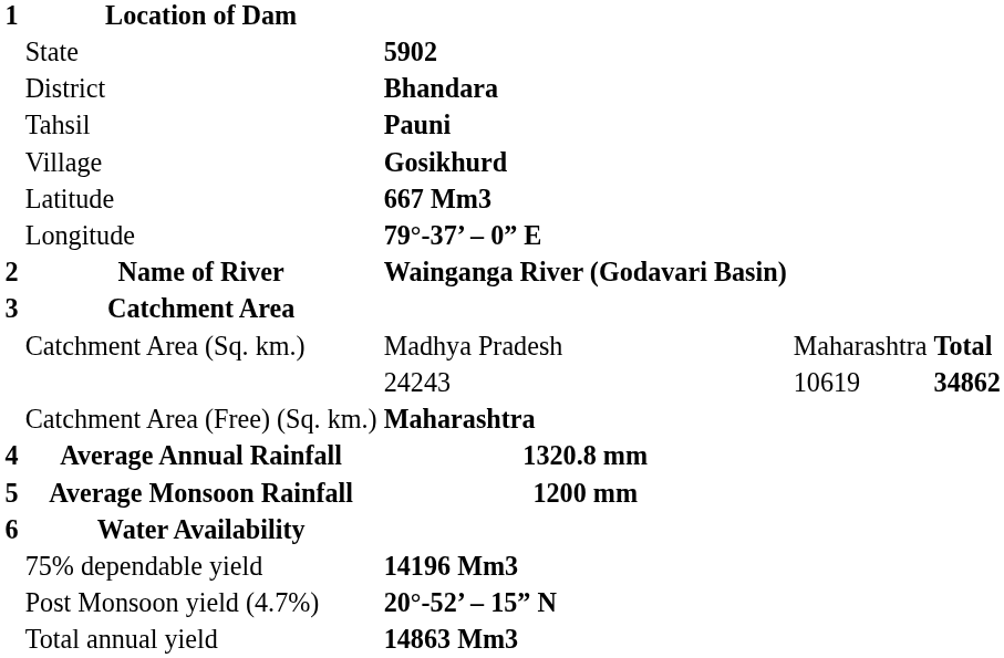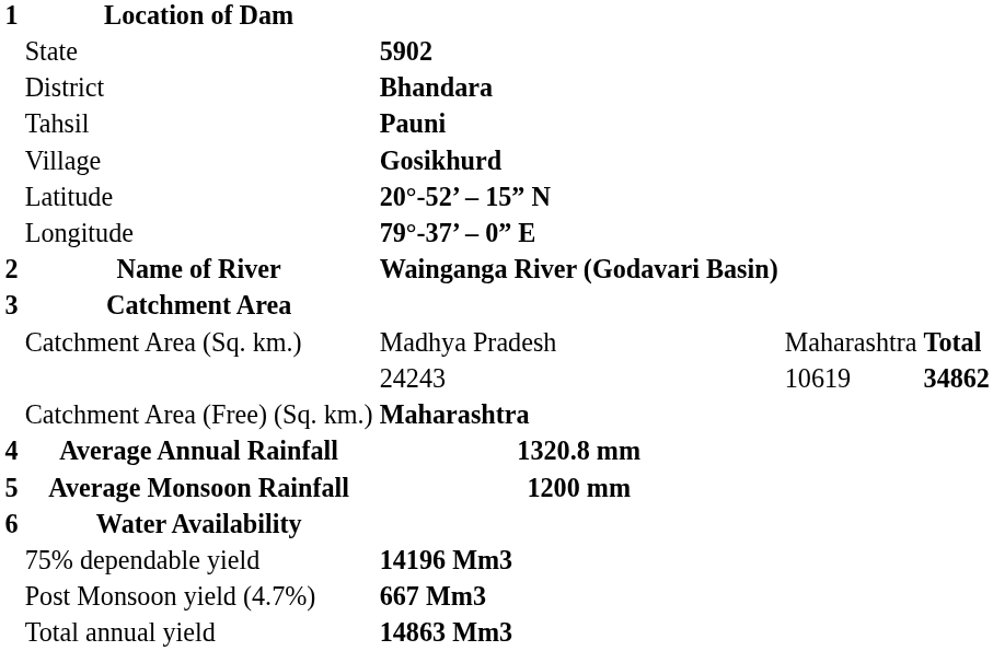Latitude | column 3: 667 Mm3 -> 20°-52’ – 15” N
Post Monsoon yield (4.7%) | column 3: 20°-52’ – 15” N -> 667 Mm3
